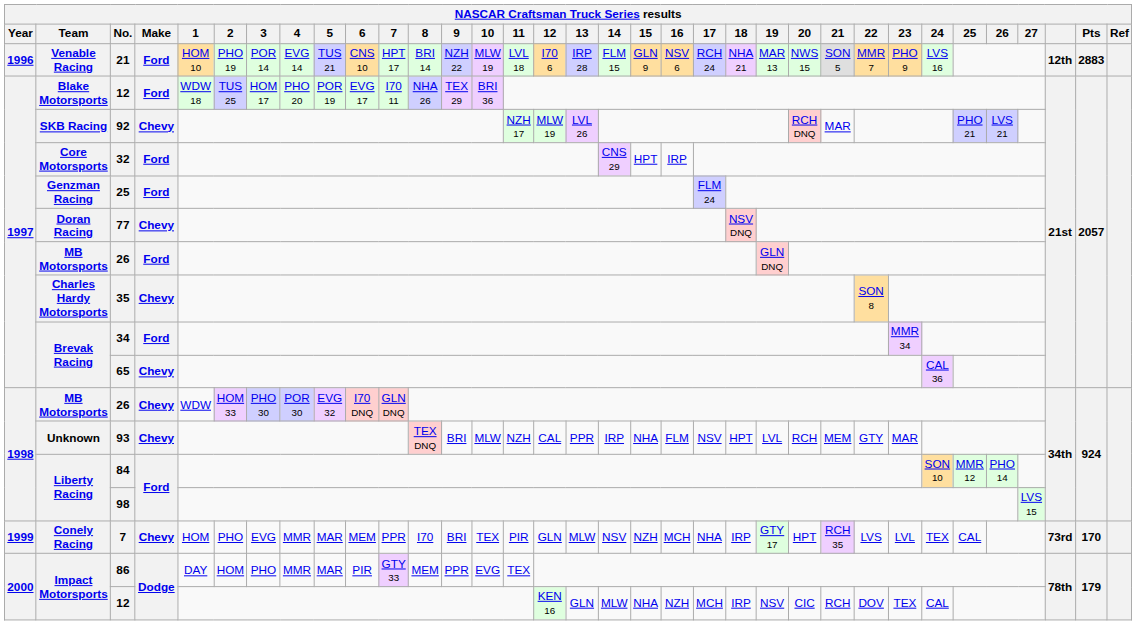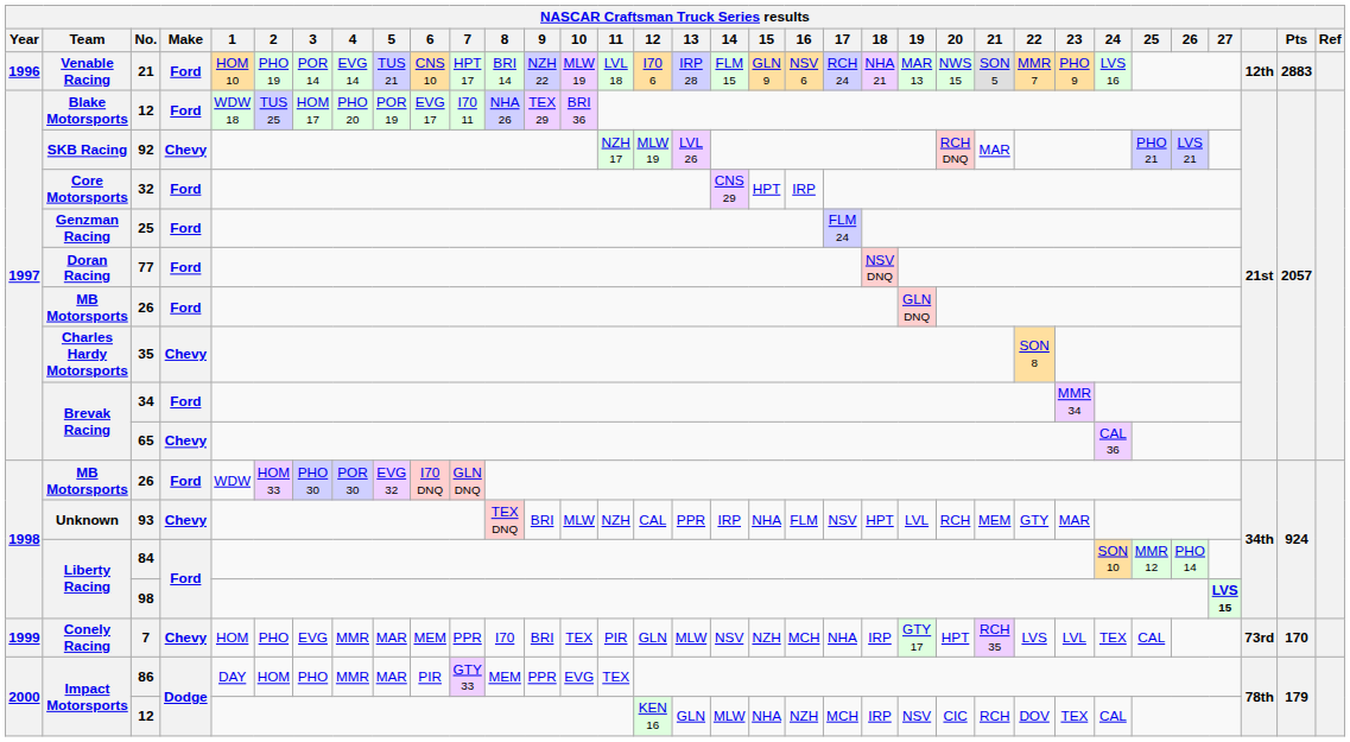77 | Make: Chevy -> Ford
1998 / 26 | Make: Chevy -> Ford
98 | 27: normal -> bold
